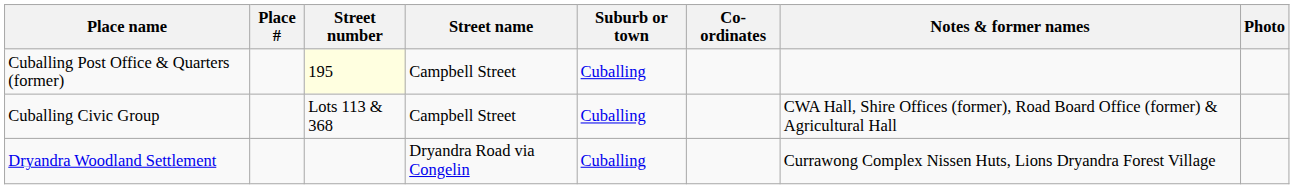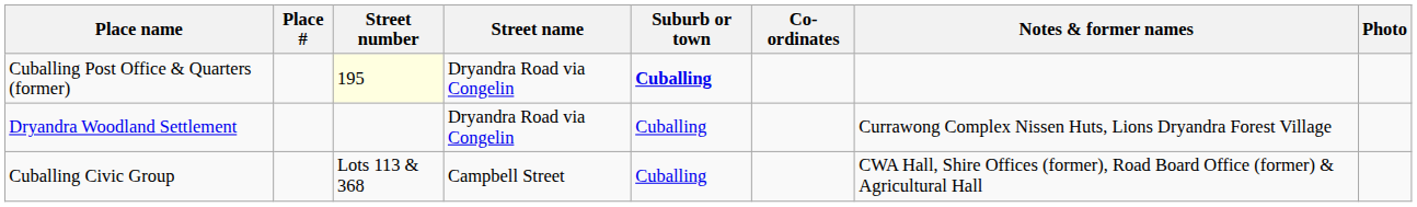Cuballing Post Office & Quarters (former) | Street name: Campbell Street -> Dryandra Road via Congelin
Cuballing Post Office & Quarters (former) | Suburb or town: normal -> bold
rows swapped: Dryandra Woodland Settlement <-> Cuballing Civic Group
